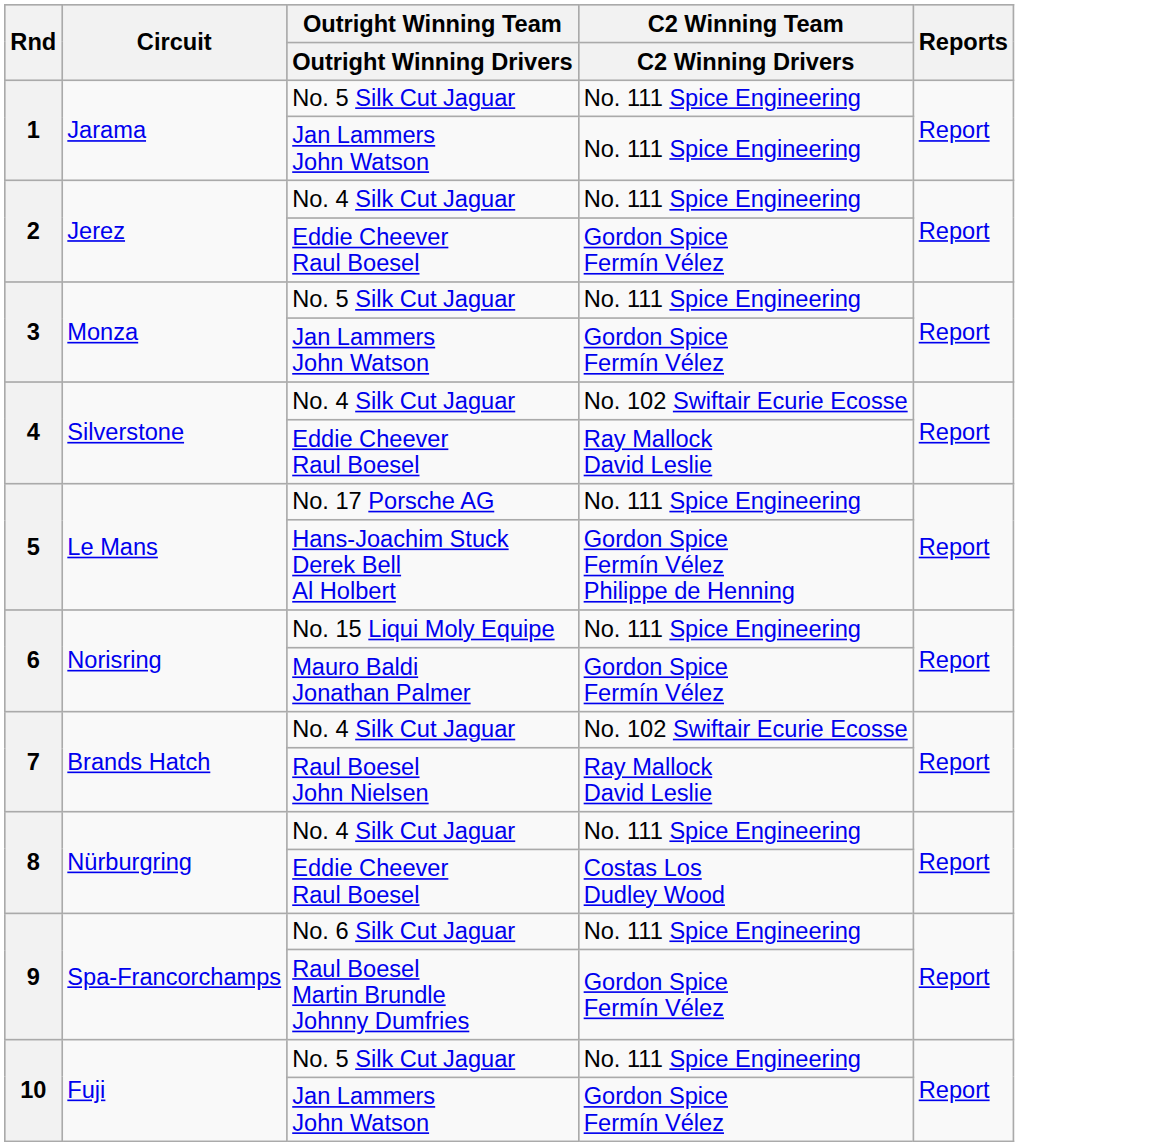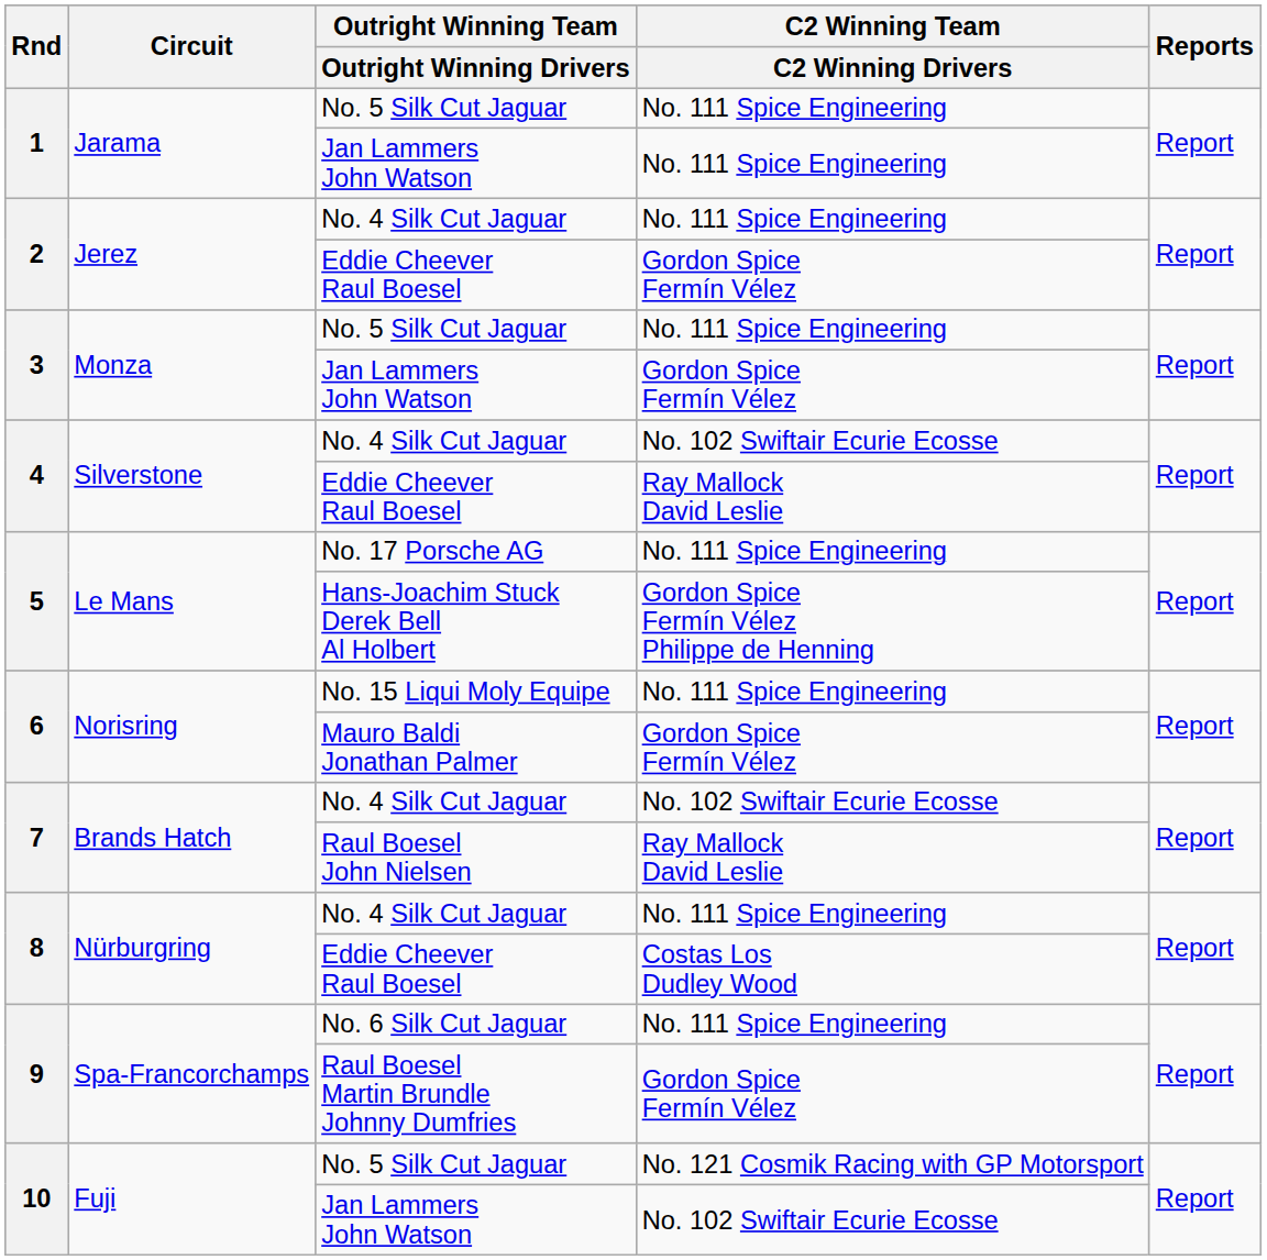10 / No. 5 Silk Cut Jaguar | C2 Winning Team / C2 Winning Drivers: No. 111 Spice Engineering -> No. 121 Cosmik Racing with GP Motorsport
10 / Jan Lammers John Watson | C2 Winning Team / C2 Winning Drivers: Gordon Spice Fermín Vélez -> No. 102 Swiftair Ecurie Ecosse
